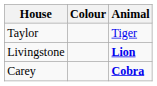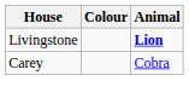- row: Taylor | Tiger
Carey | Animal: bold -> normal
